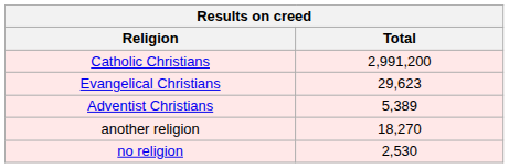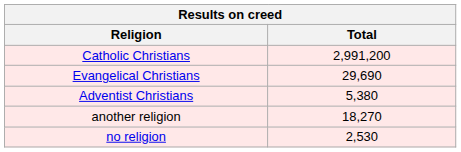Evangelical Christians | Total: 29,623 -> 29,690
Adventist Christians | Total: 5,389 -> 5,380
